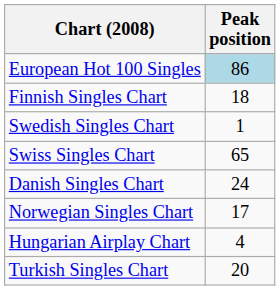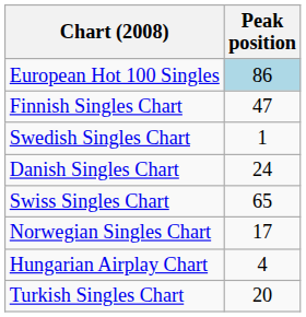Finnish Singles Chart | Peak position: 18 -> 47
rows swapped: Danish Singles Chart <-> Swiss Singles Chart
